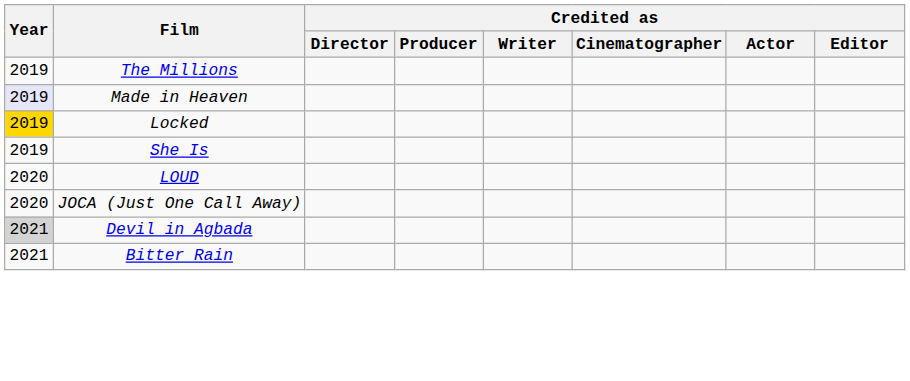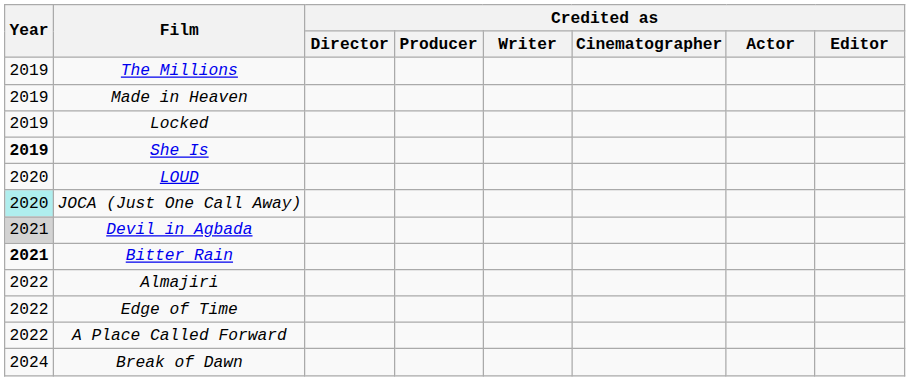Made in Heaven | Year: lavender background -> no background
Locked | Year: gold background -> no background
She Is | Year: normal -> bold
JOCA (Just One Call Away) | Year: no background -> paleturquoise background
Bitter Rain | Year: normal -> bold
+ row: 2022 | Almajiri
+ row: 2022 | Edge of Time
+ row: 2022 | A Place Called Forward
+ row: 2024 | Break of Dawn
